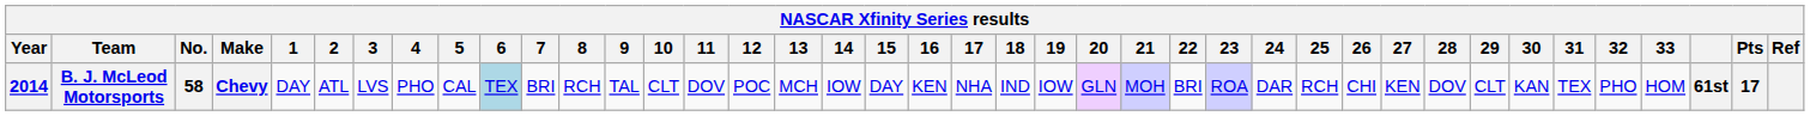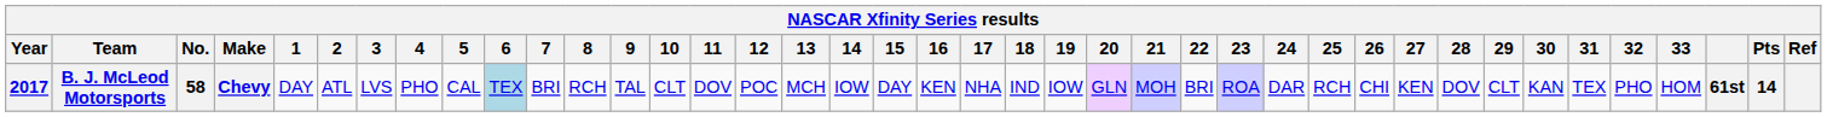B. J. McLeod Motorsports | Year: 2014 -> 2017
B. J. McLeod Motorsports | Pts: 17 -> 14
